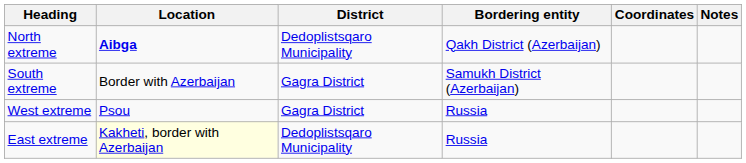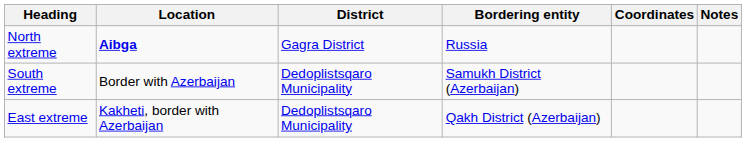North extreme | District: Dedoplistsqaro Municipality -> Gagra District
North extreme | Bordering entity: Qakh District (Azerbaijan) -> Russia
South extreme | District: Gagra District -> Dedoplistsqaro Municipality
- row: West extreme | Psou | Gagra District | Russia
East extreme | Location: lightyellow background -> no background
East extreme | Bordering entity: Russia -> Qakh District (Azerbaijan)
